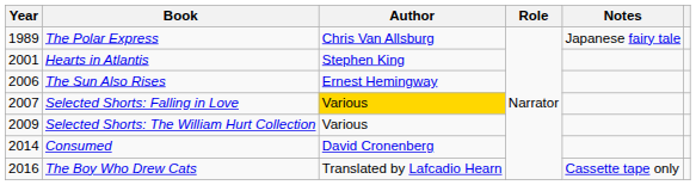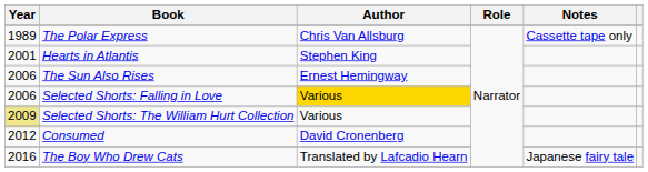The Polar Express | Notes: Japanese fairy tale -> Cassette tape only
Selected Shorts: Falling in Love | Year: 2007 -> 2006
Selected Shorts: The William Hurt Collection | Year: no background -> khaki background
Consumed | Year: 2014 -> 2012
The Boy Who Drew Cats | Notes: Cassette tape only -> Japanese fairy tale
